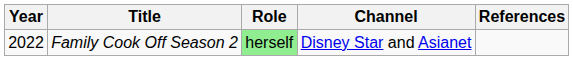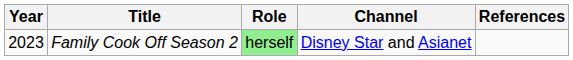Family Cook Off Season 2 | Year: 2022 -> 2023
